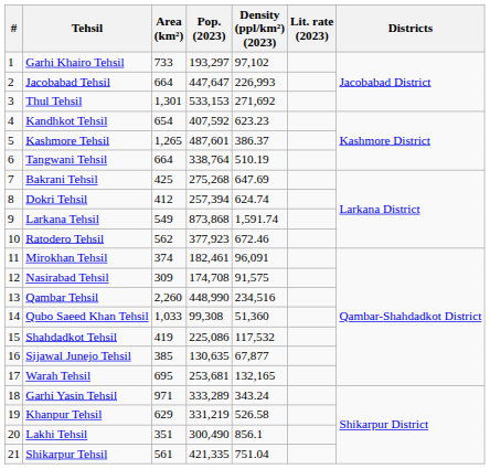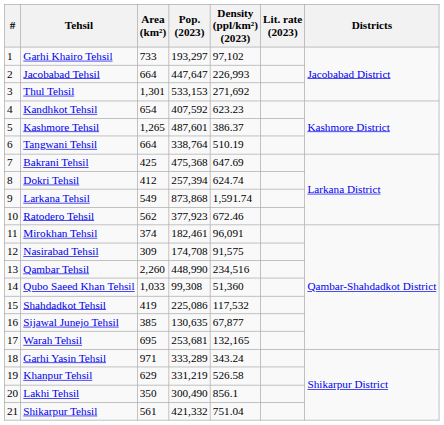Bakrani Tehsil | Pop. (2023): 275,268 -> 475,368
Lakhi Tehsil | Area (km²): 351 -> 350
Shikarpur Tehsil | Pop. (2023): 421,335 -> 421,332
